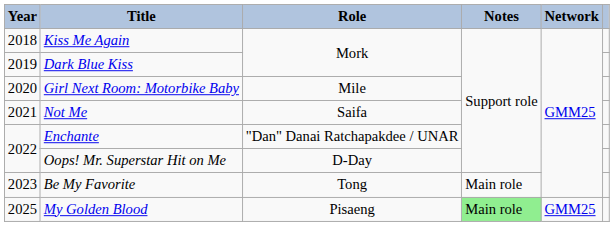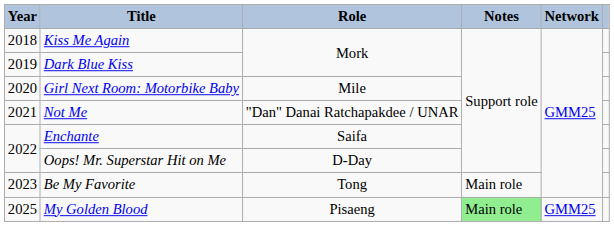Not Me | Role: Saifa -> "Dan" Danai Ratchapakdee / UNAR
Enchante | Role: "Dan" Danai Ratchapakdee / UNAR -> Saifa
